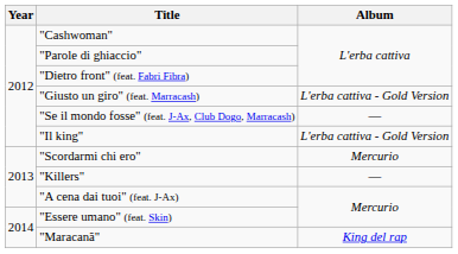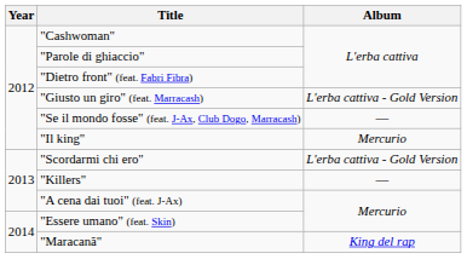"Il king" | Album: L'erba cattiva - Gold Version -> Mercurio
"Scordarmi chi ero" | Album: Mercurio -> L'erba cattiva - Gold Version
